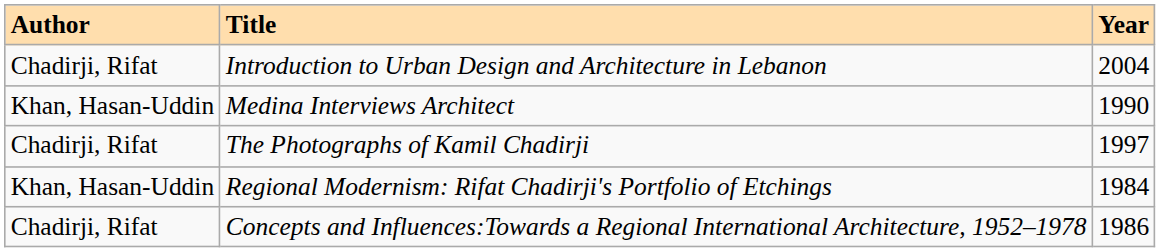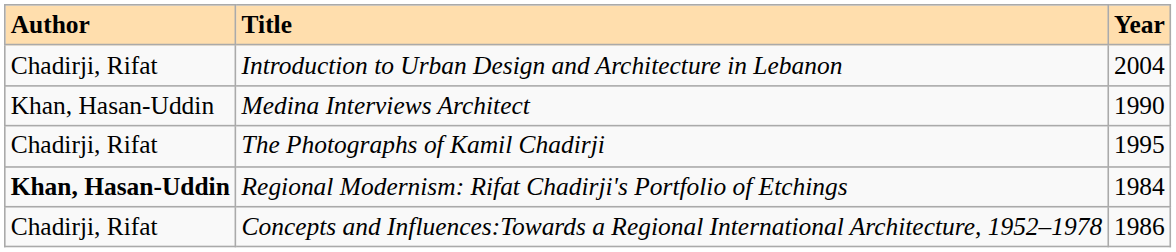The Photographs of Kamil Chadirji | column 3: 1997 -> 1995
Regional Modernism: Rifat Chadirji's Portfolio of Etchings | column 1: normal -> bold
